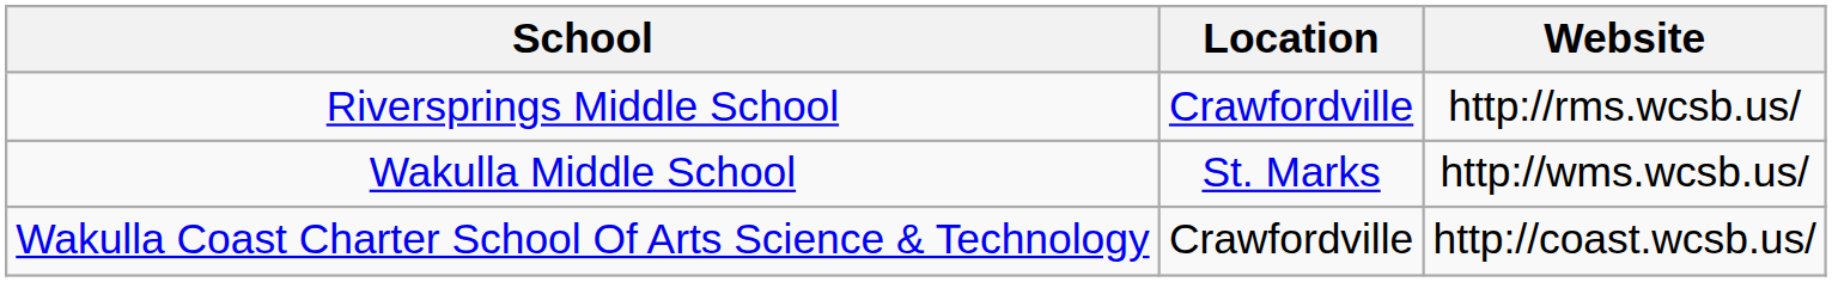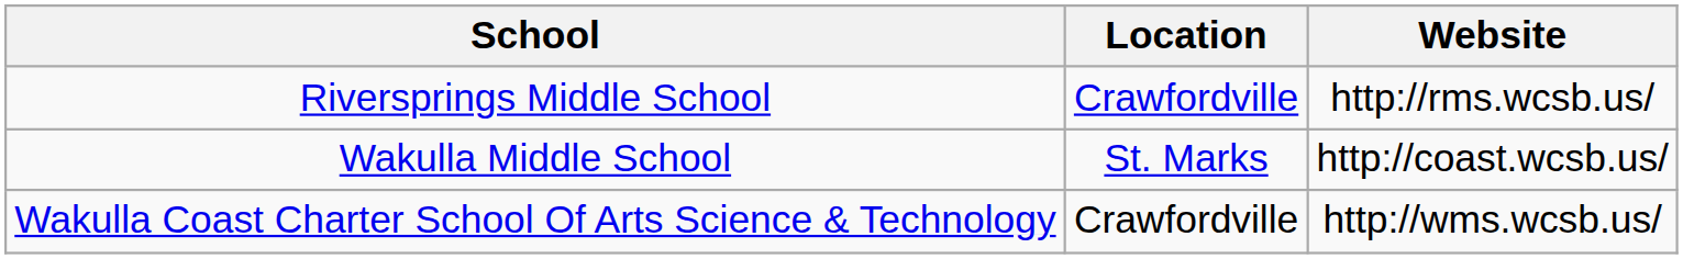Wakulla Middle School | Website: http://wms.wcsb.us/ -> http://coast.wcsb.us/
Wakulla Coast Charter School Of Arts Science & Technology | Website: http://coast.wcsb.us/ -> http://wms.wcsb.us/
